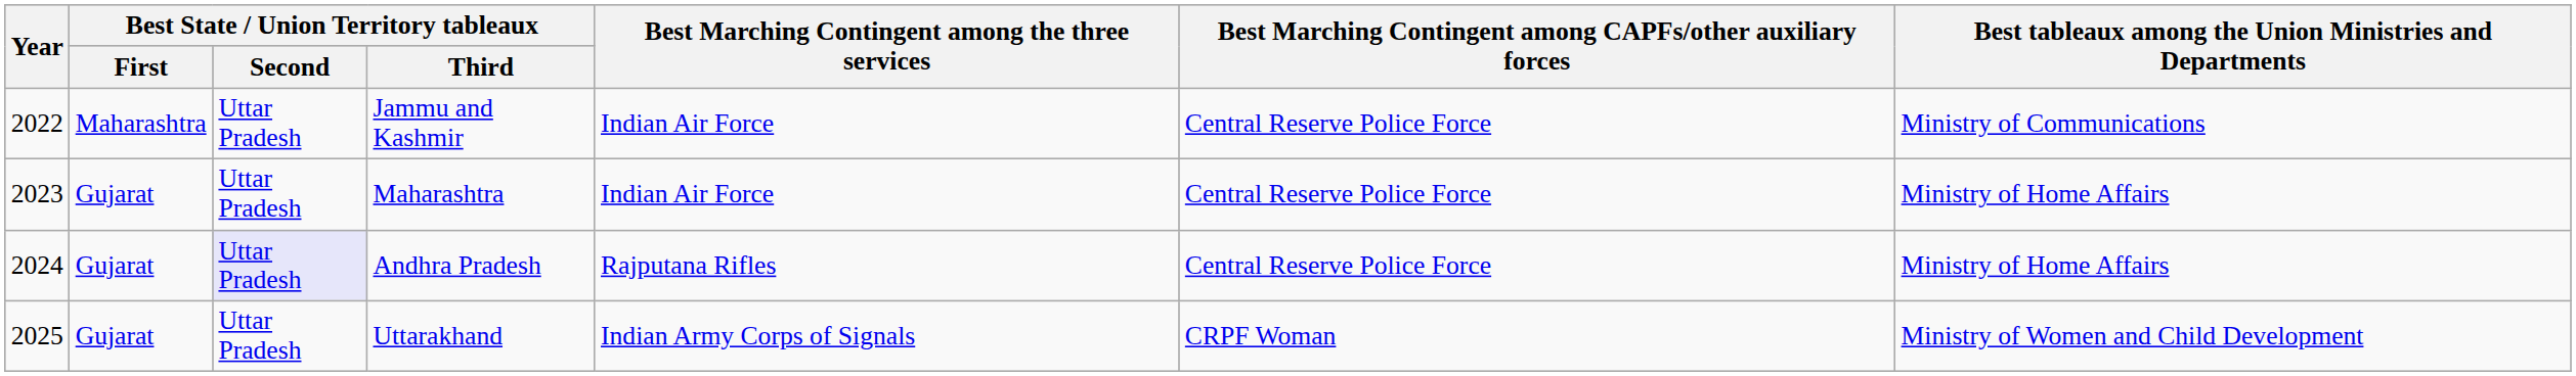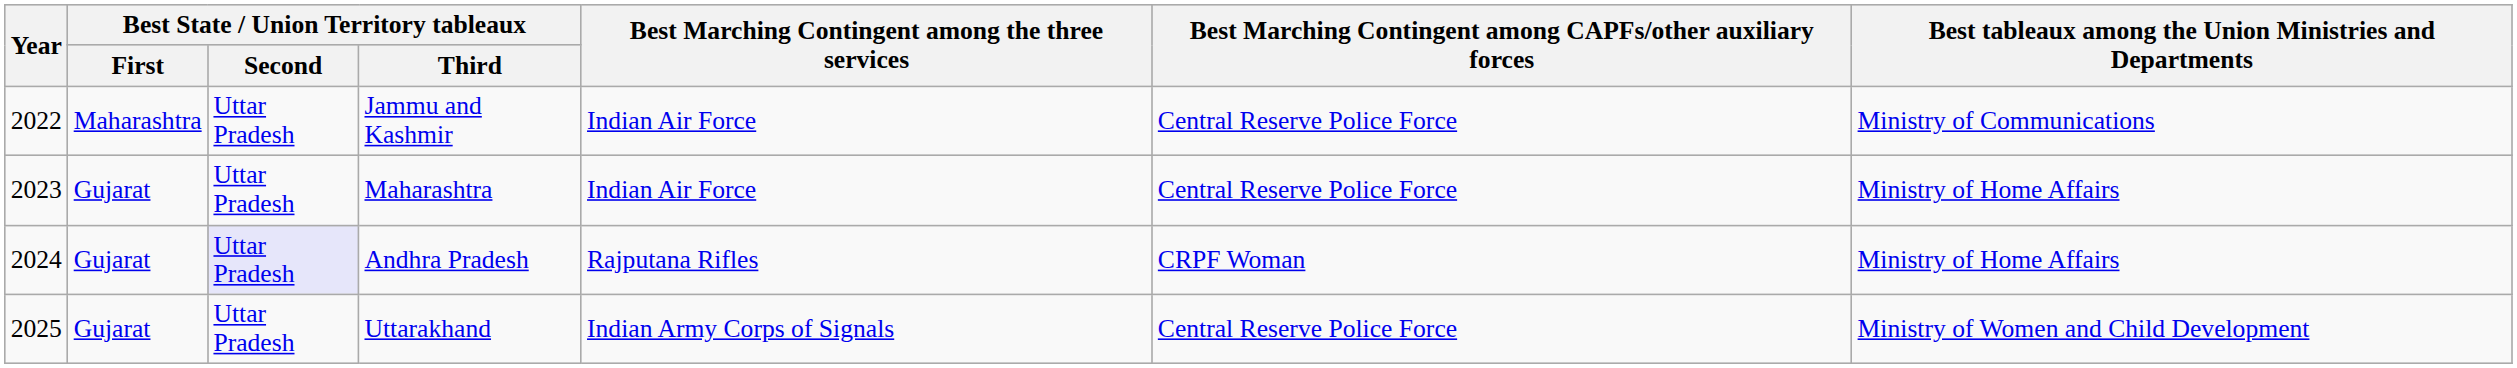Andhra Pradesh | Best Marching Contingent among CAPFs/other auxiliary forces: Central Reserve Police Force -> CRPF Woman
Uttarakhand | Best Marching Contingent among CAPFs/other auxiliary forces: CRPF Woman -> Central Reserve Police Force
